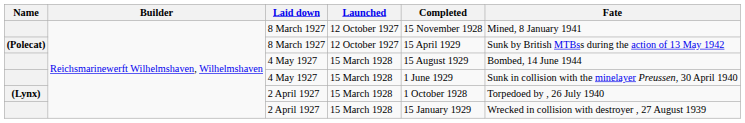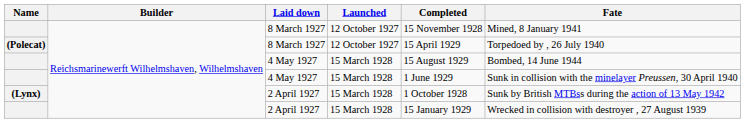(Polecat) | Fate: Sunk by British MTBss during the action of 13 May 1942 -> Torpedoed by , 26 July 1940
(Lynx) | Fate: Torpedoed by , 26 July 1940 -> Sunk by British MTBss during the action of 13 May 1942
